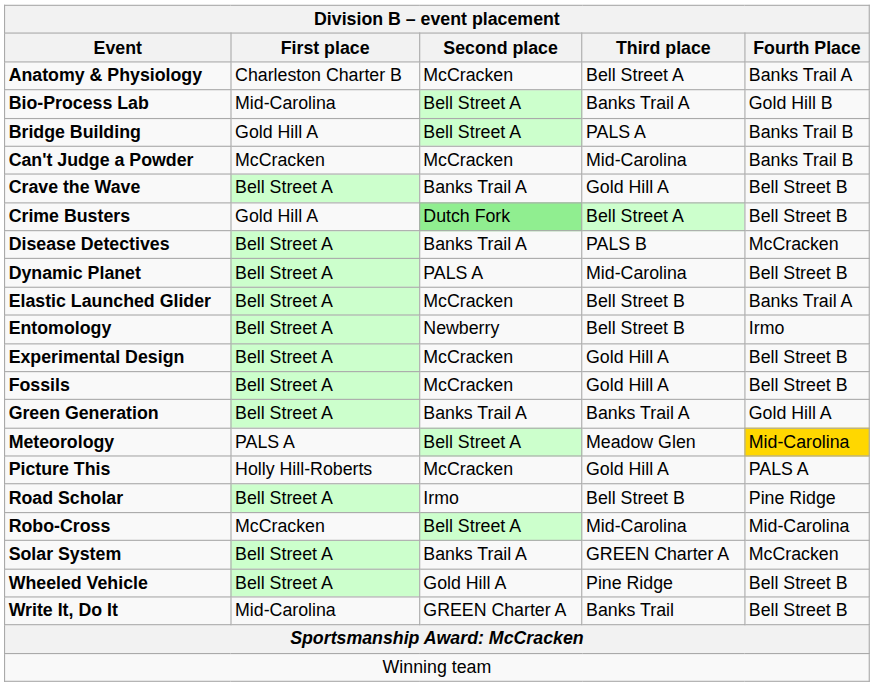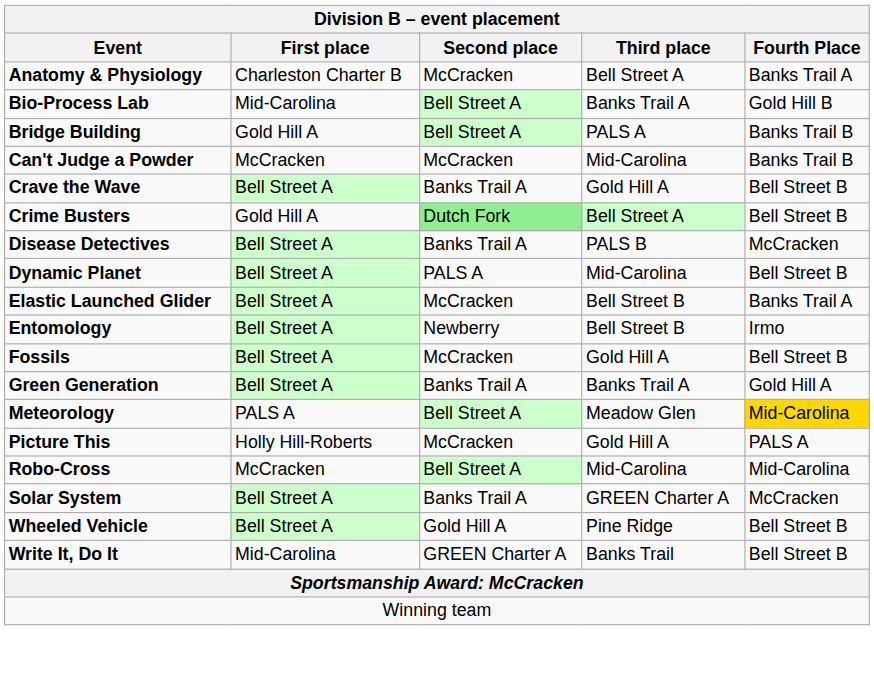- row: Experimental Design | Bell Street A | McCracken | Gold Hill A | Bell Street B
- row: Road Scholar | Bell Street A | Irmo | Bell Street B | Pine Ridge
